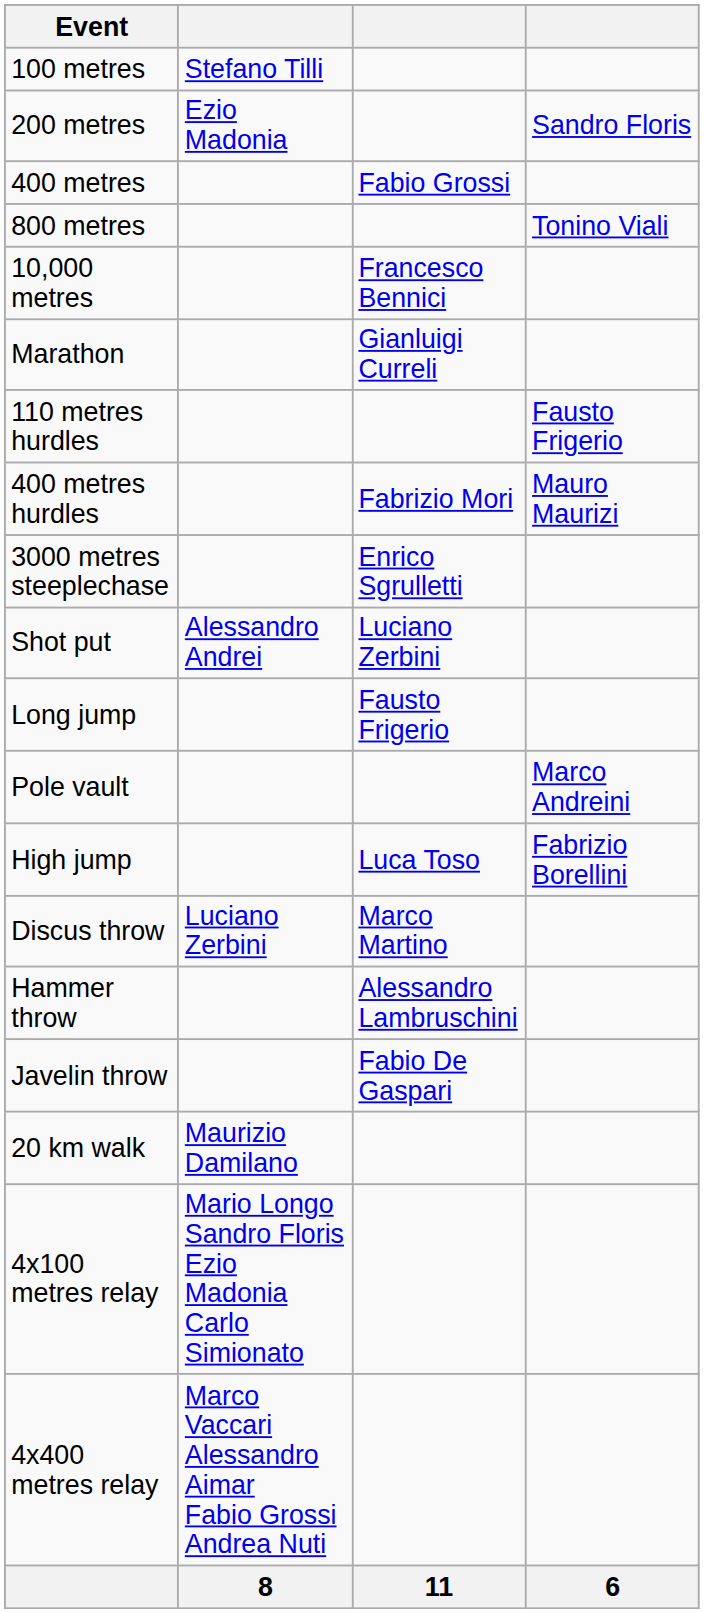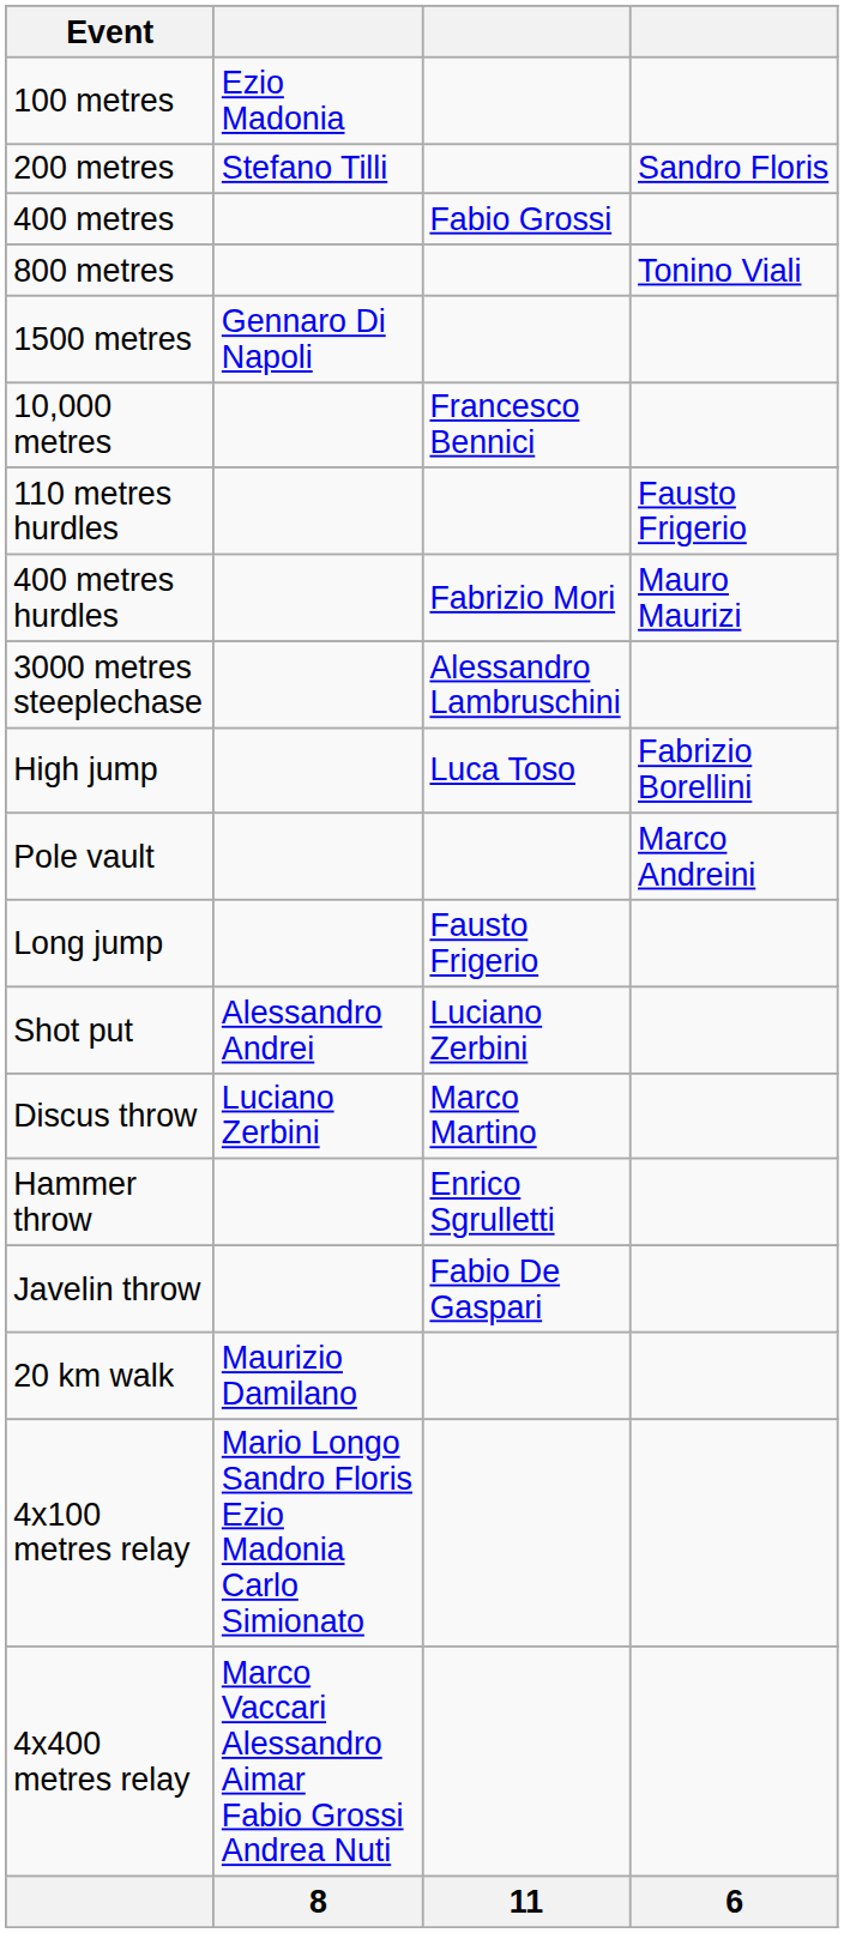100 metres | column 2: Stefano Tilli -> Ezio Madonia
200 metres | column 2: Ezio Madonia -> Stefano Tilli
+ row: 1500 metres | Gennaro Di Napoli
- row: Marathon | Gianluigi Curreli
3000 metres steeplechase | column 3: Enrico Sgrulletti -> Alessandro Lambruschini
rows swapped: High jump <-> Shot put
rows swapped: Pole vault <-> Long jump
Hammer throw | column 3: Alessandro Lambruschini -> Enrico Sgrulletti
